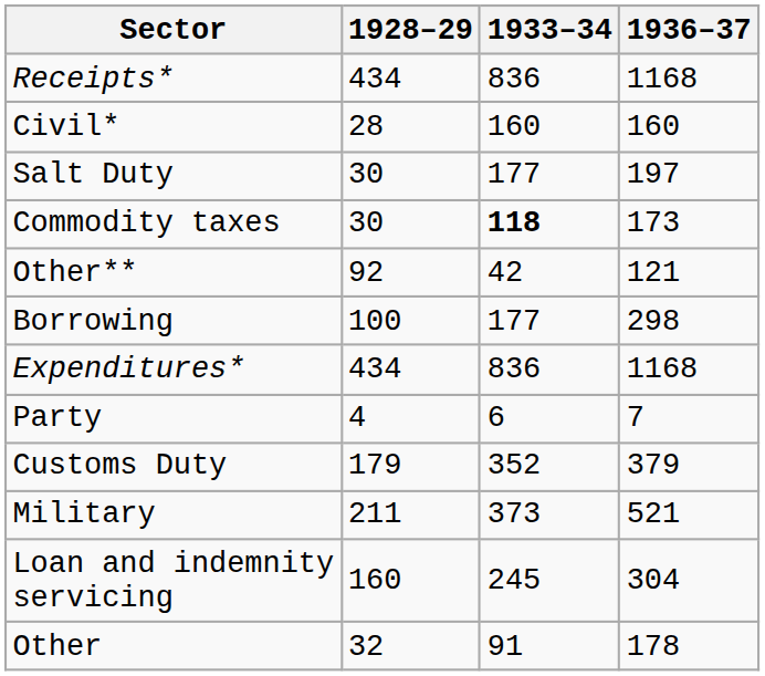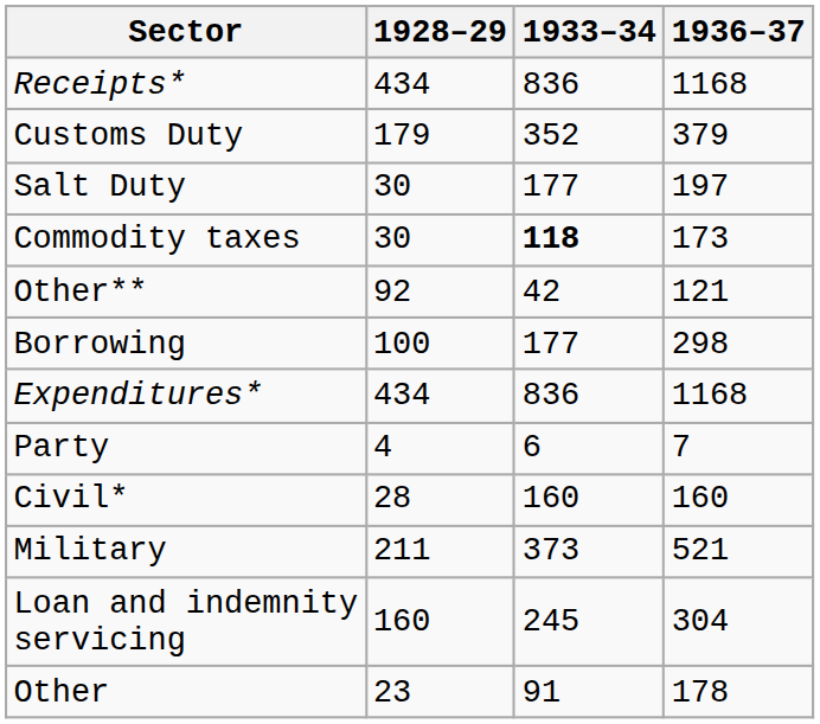rows swapped: Customs Duty <-> Civil*
Other | 1928–29: 32 -> 23
